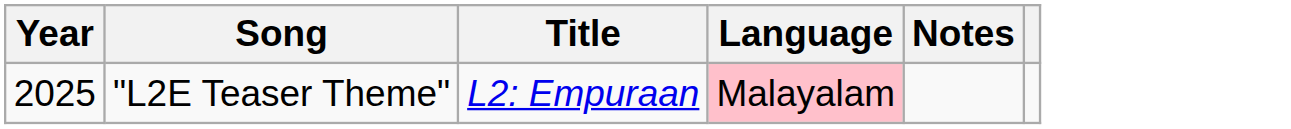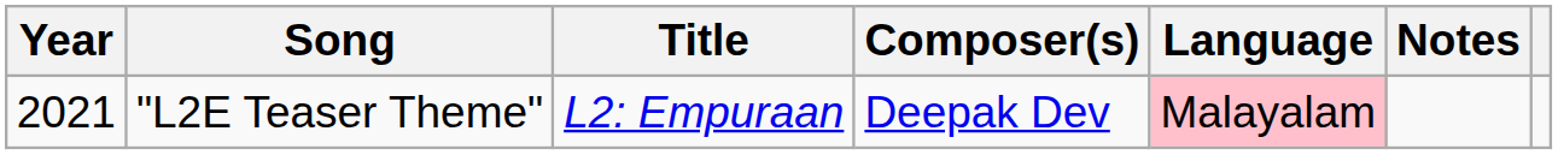+ column: Composer(s) | Deepak Dev
"L2E Teaser Theme" | Year: 2025 -> 2021
